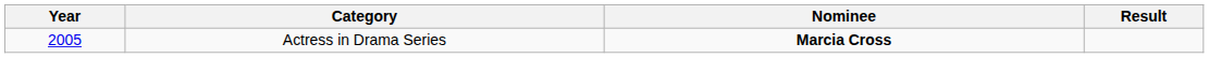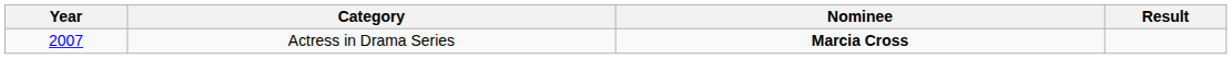Actress in Drama Series | Year: 2005 -> 2007
